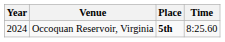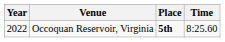Occoquan Reservoir, Virginia | Year: 2024 -> 2022
